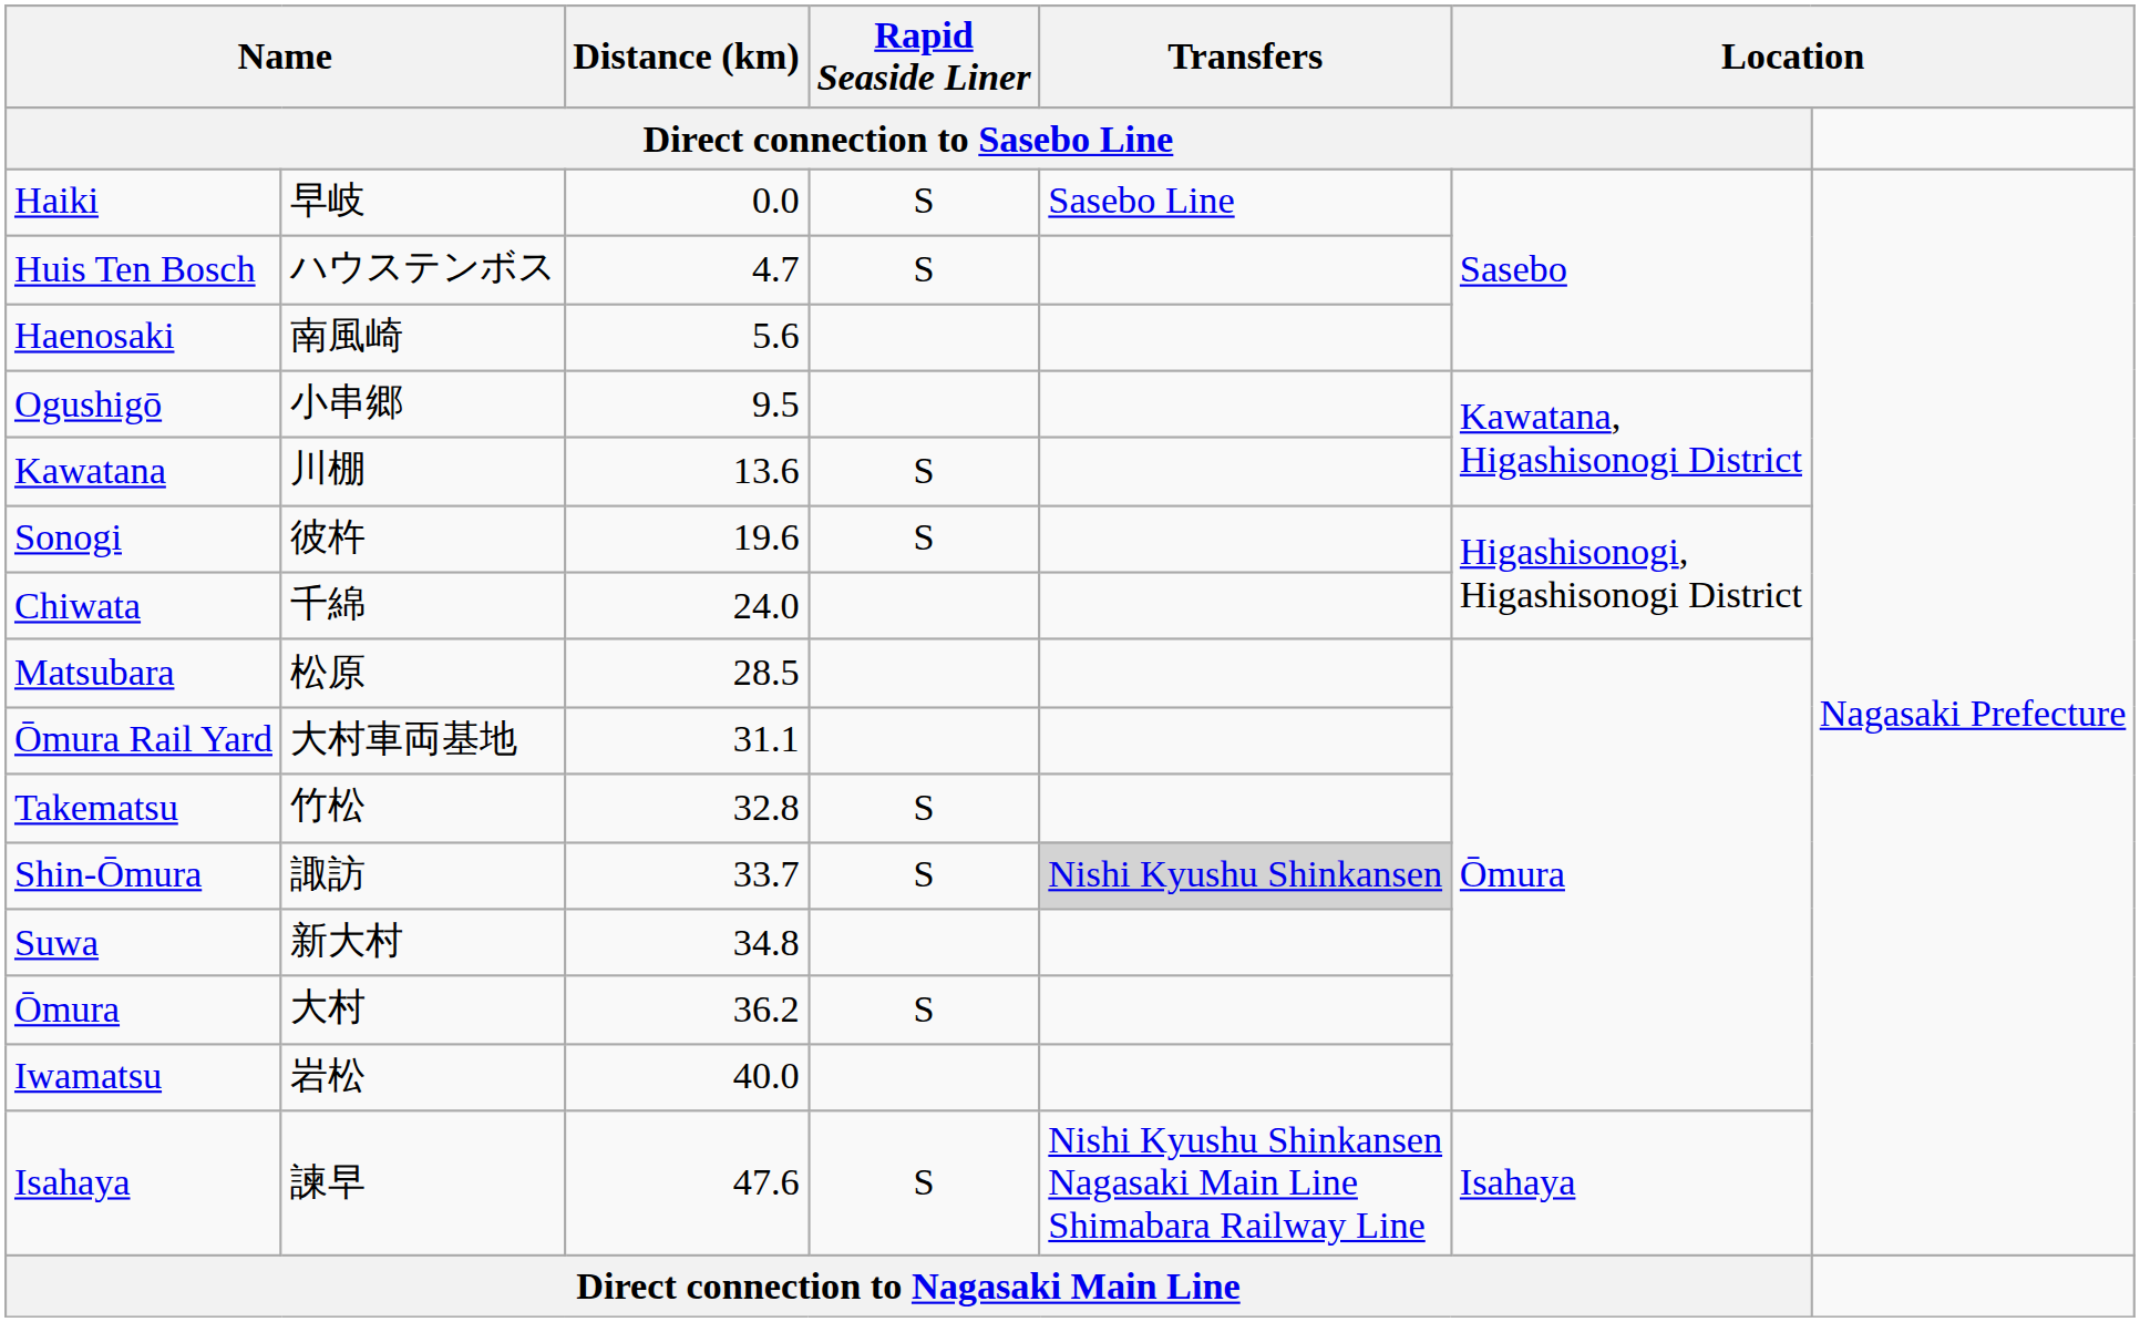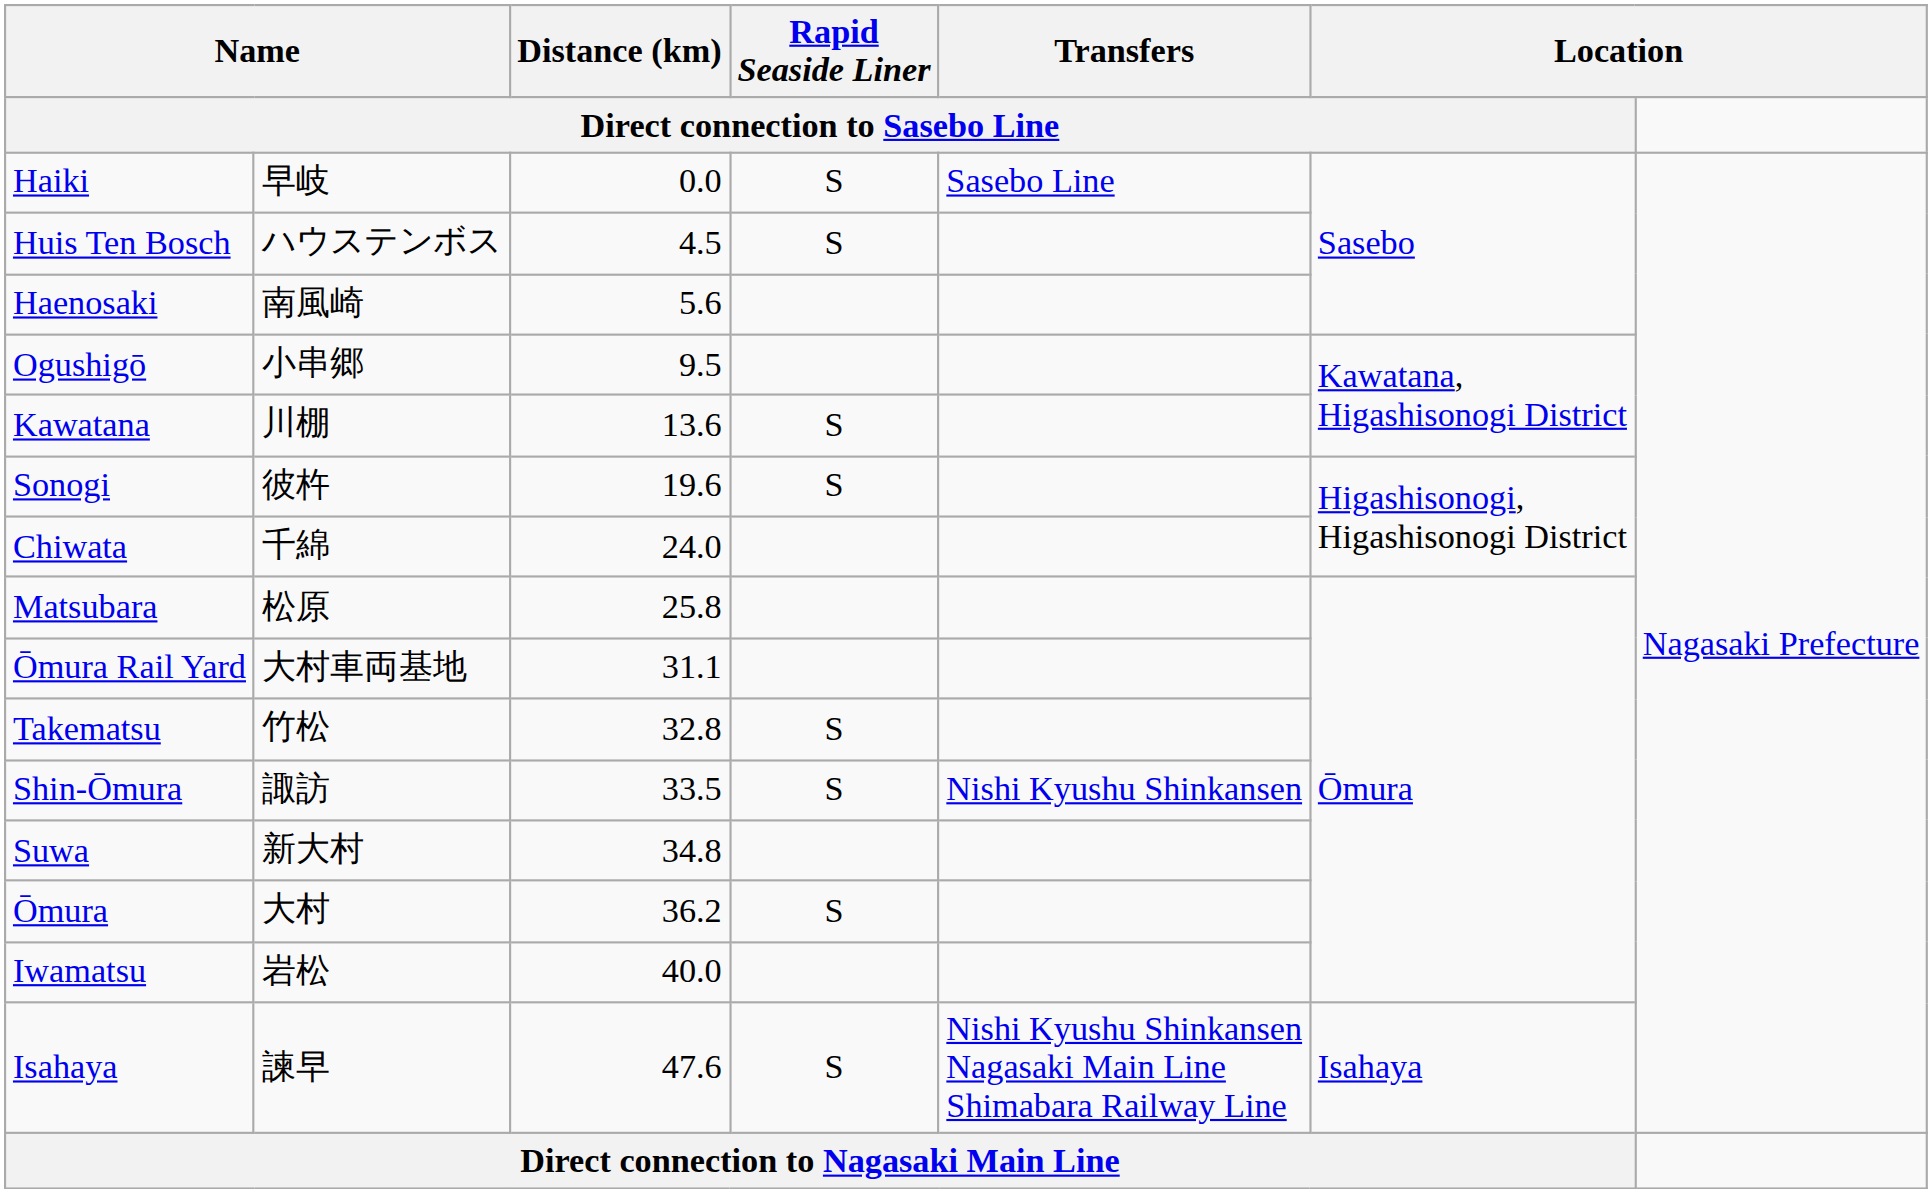Huis Ten Bosch | Distance (km) / Direct connection to Sasebo Line: 4.7 -> 4.5
Matsubara | Distance (km) / Direct connection to Sasebo Line: 28.5 -> 25.8
Shin-Ōmura | Distance (km) / Direct connection to Sasebo Line: 33.7 -> 33.5
Shin-Ōmura | Transfers / Direct connection to Sasebo Line: lightgrey background -> no background
